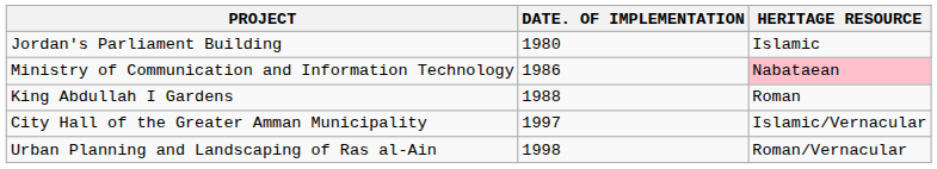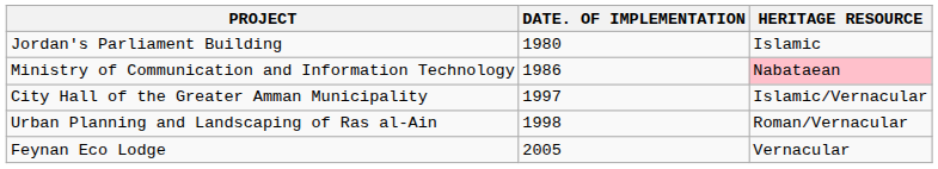- row: King Abdullah I Gardens | 1988 | Roman
+ row: Feynan Eco Lodge | 2005 | Vernacular
